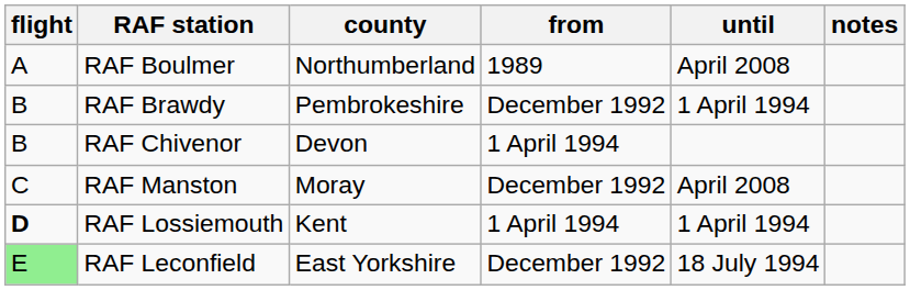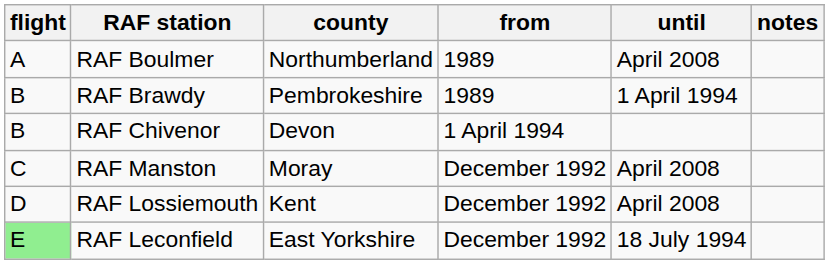RAF Brawdy | from: December 1992 -> 1989
RAF Lossiemouth | flight: bold -> normal
RAF Lossiemouth | from: 1 April 1994 -> December 1992
RAF Lossiemouth | until: 1 April 1994 -> April 2008
